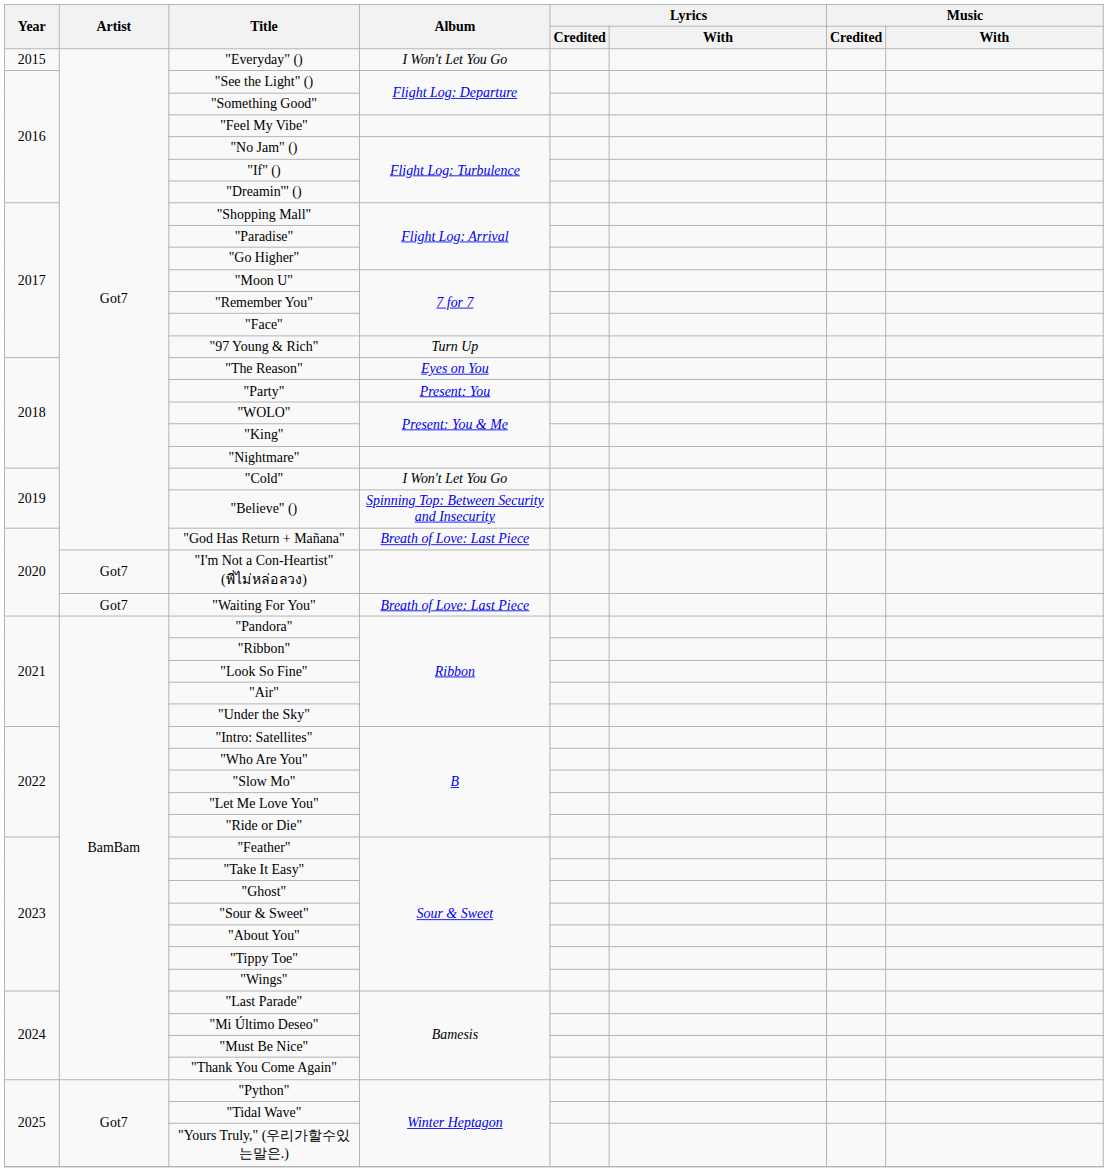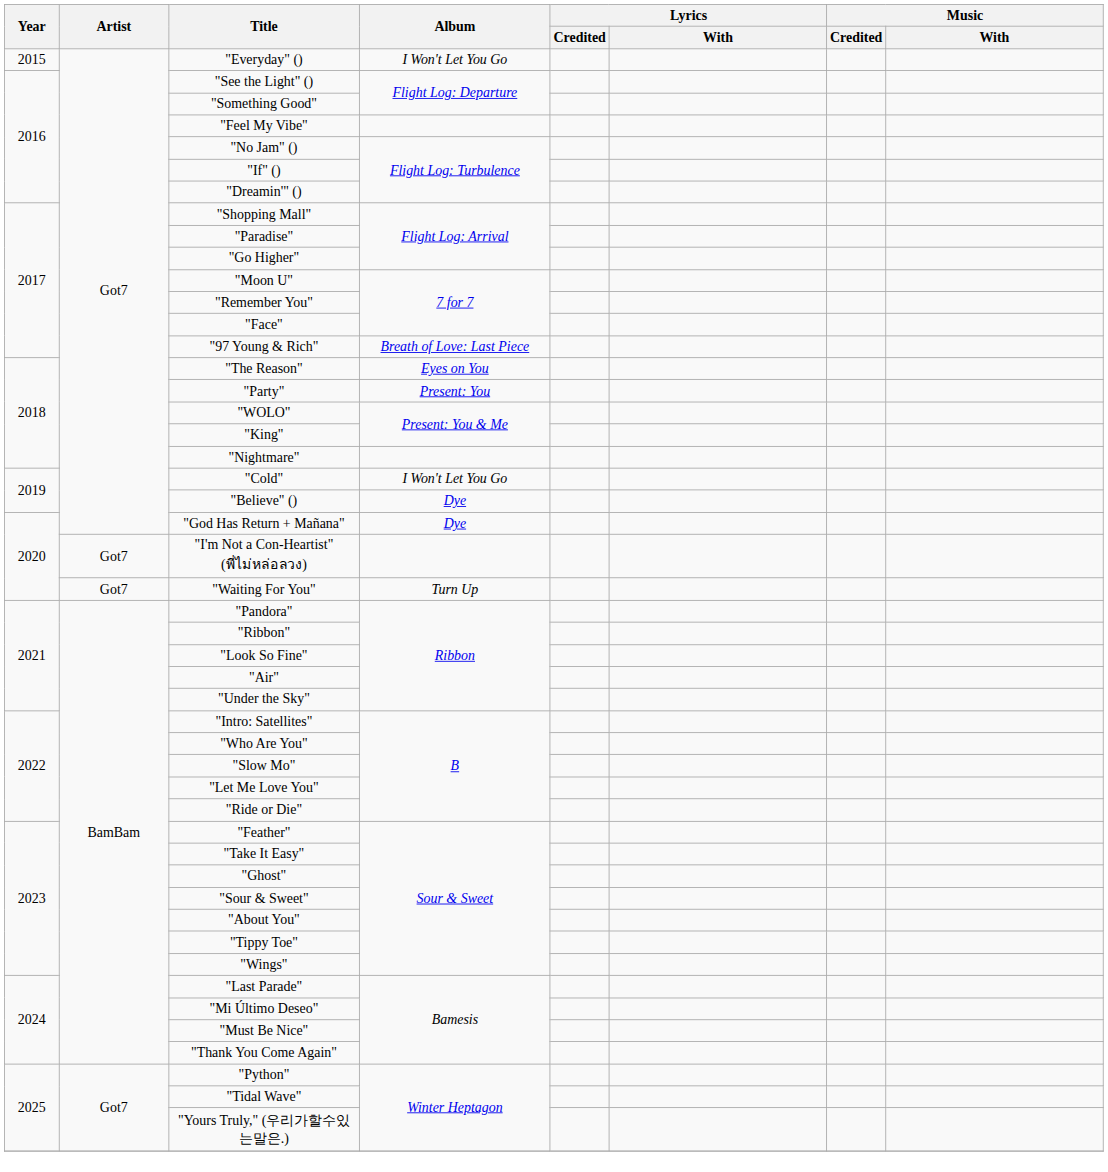"97 Young & Rich" | Album: Turn Up -> Breath of Love: Last Piece
"Believe" () | Album: Spinning Top: Between Security and Insecurity -> Dye
"God Has Return + Mañana" | Album: Breath of Love: Last Piece -> Dye
"Waiting For You" | Album: Breath of Love: Last Piece -> Turn Up
